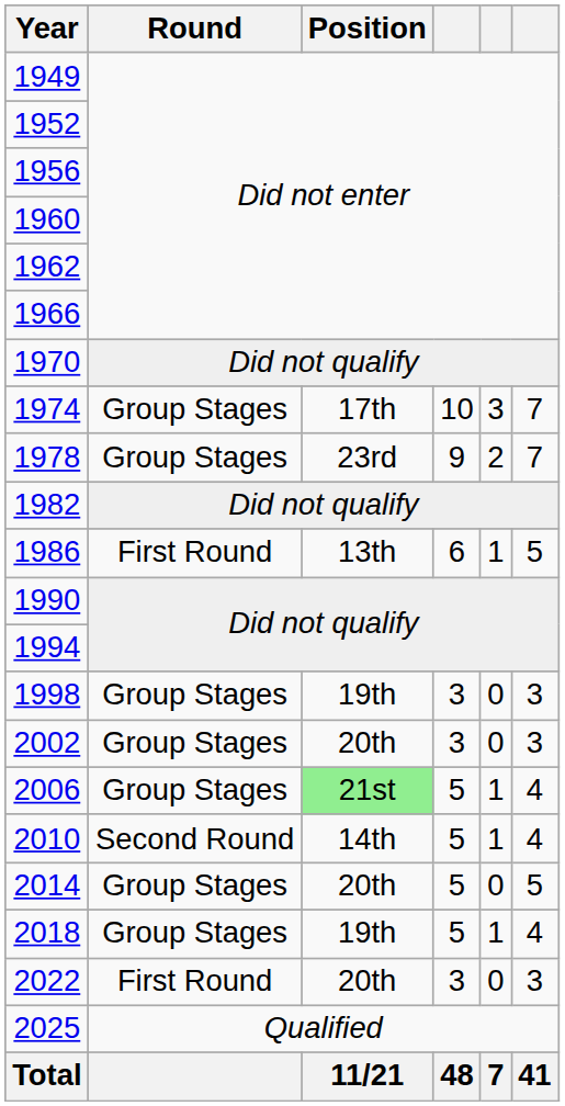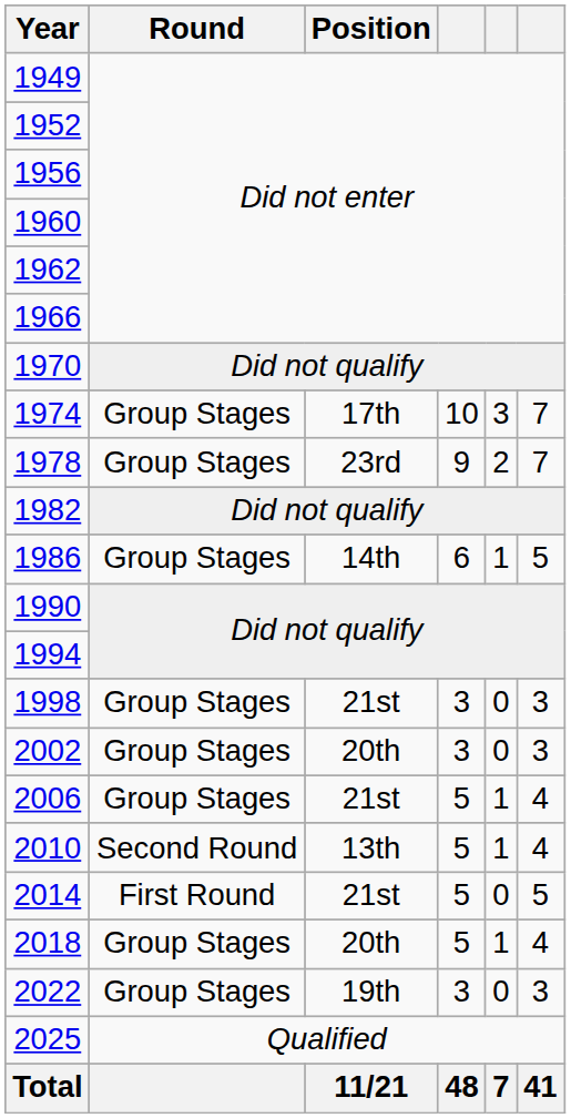1986 | Round: First Round -> Group Stages
1986 | Position: 13th -> 14th
1998 | Position: 19th -> 21st
2006 | Position: lightgreen background -> no background
2010 | Position: 14th -> 13th
2014 | Round: Group Stages -> First Round
2014 | Position: 20th -> 21st
2018 | Position: 19th -> 20th
2022 | Round: First Round -> Group Stages
2022 | Position: 20th -> 19th
